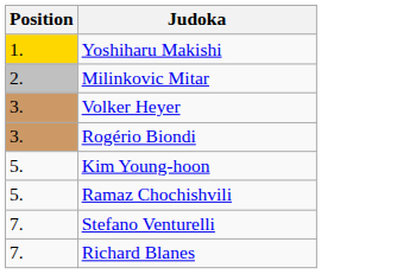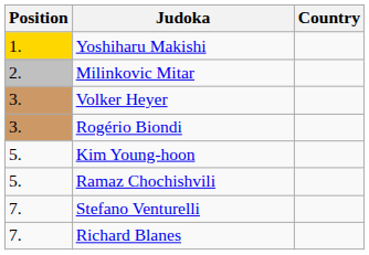+ column: Country
